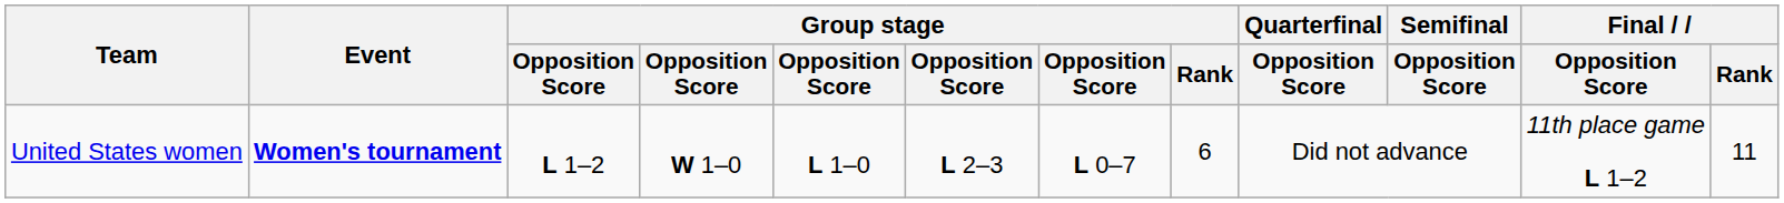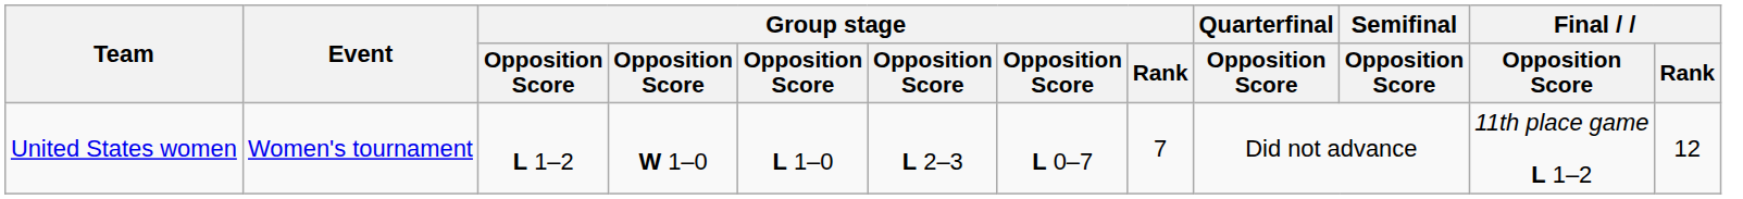United States women | Event: bold -> normal
United States women | Group stage / Rank: 6 -> 7
United States women | Final / Rank: 11 -> 12
